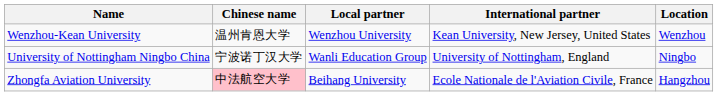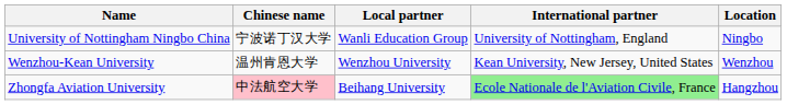rows swapped: University of Nottingham Ningbo China <-> Wenzhou-Kean University
Zhongfa Aviation University | International partner: no background -> lightgreen background
